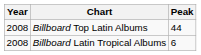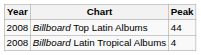Billboard Latin Tropical Albums | Peak: 6 -> 4
